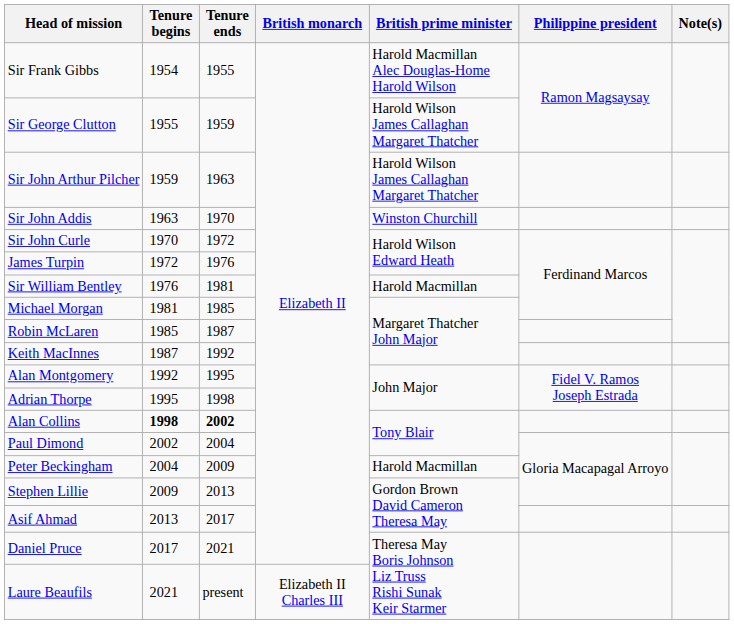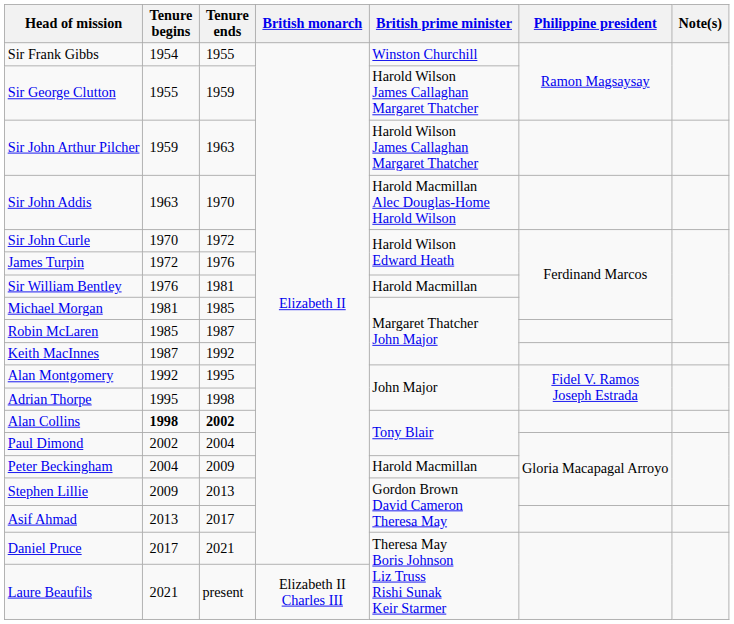Sir Frank Gibbs | British prime minister: Harold Macmillan Alec Douglas-Home Harold Wilson -> Winston Churchill
Sir John Addis | British prime minister: Winston Churchill -> Harold Macmillan Alec Douglas-Home Harold Wilson
